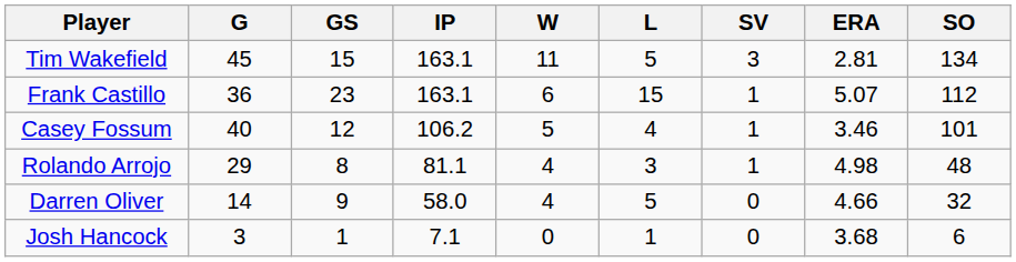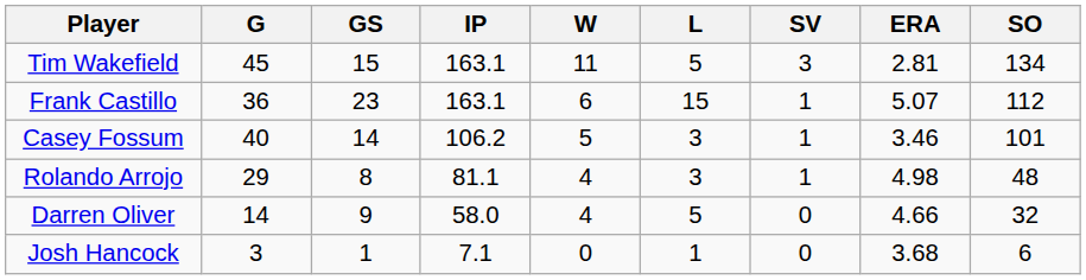Casey Fossum | GS: 12 -> 14
Casey Fossum | L: 4 -> 3
